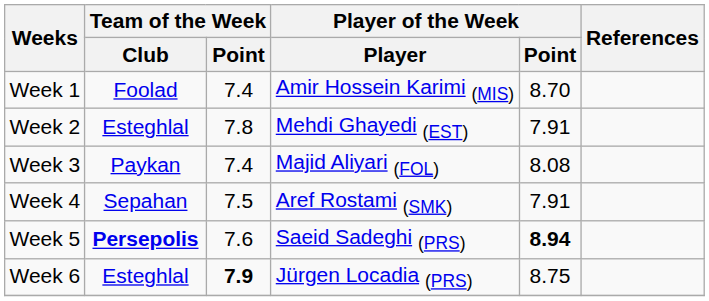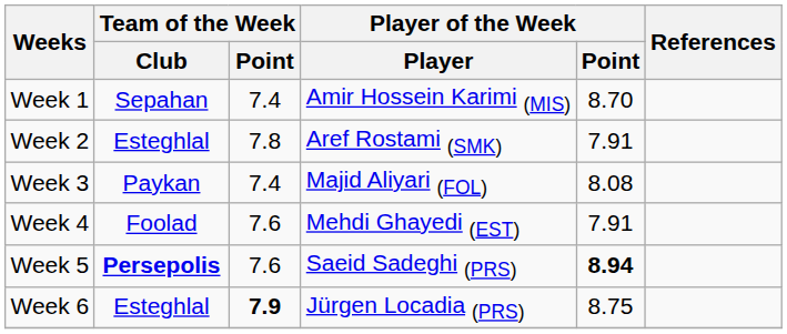Week 1 | Team of the Week / Club: Foolad -> Sepahan
Week 2 | Player of the Week / Player: Mehdi Ghayedi (EST) -> Aref Rostami (SMK)
Week 4 | Team of the Week / Club: Sepahan -> Foolad
Week 4 | Team of the Week / Point: 7.5 -> 7.6
Week 4 | Player of the Week / Player: Aref Rostami (SMK) -> Mehdi Ghayedi (EST)
